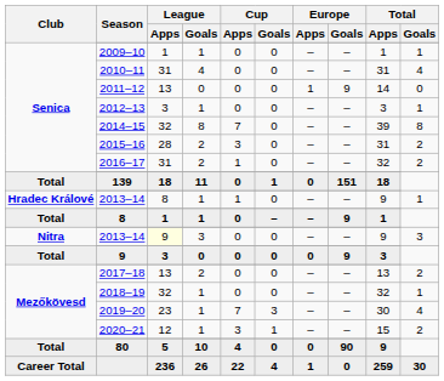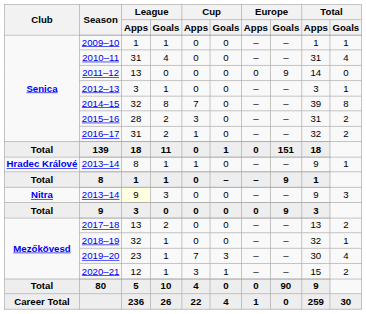2011–12 | Europe / Apps: 1 -> 0
